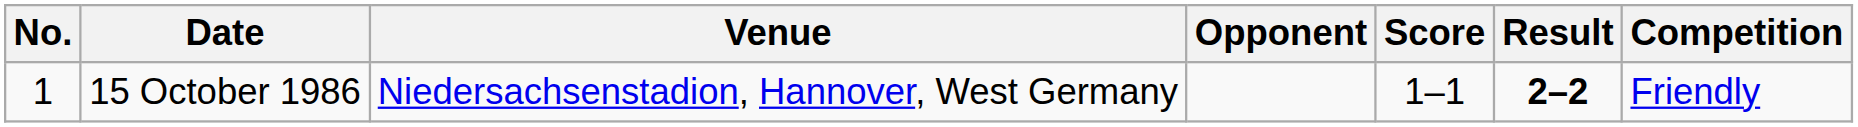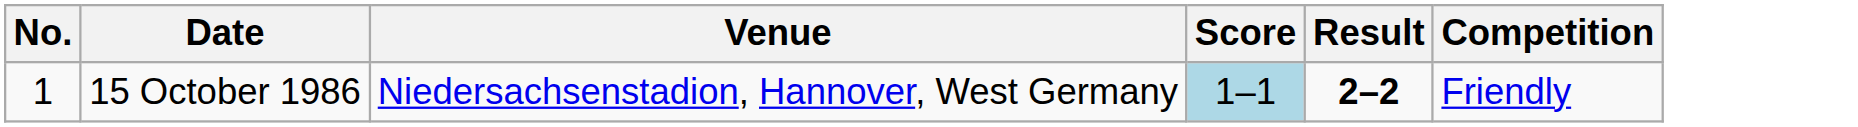- column: Opponent
15 October 1986 | Score: no background -> lightblue background
